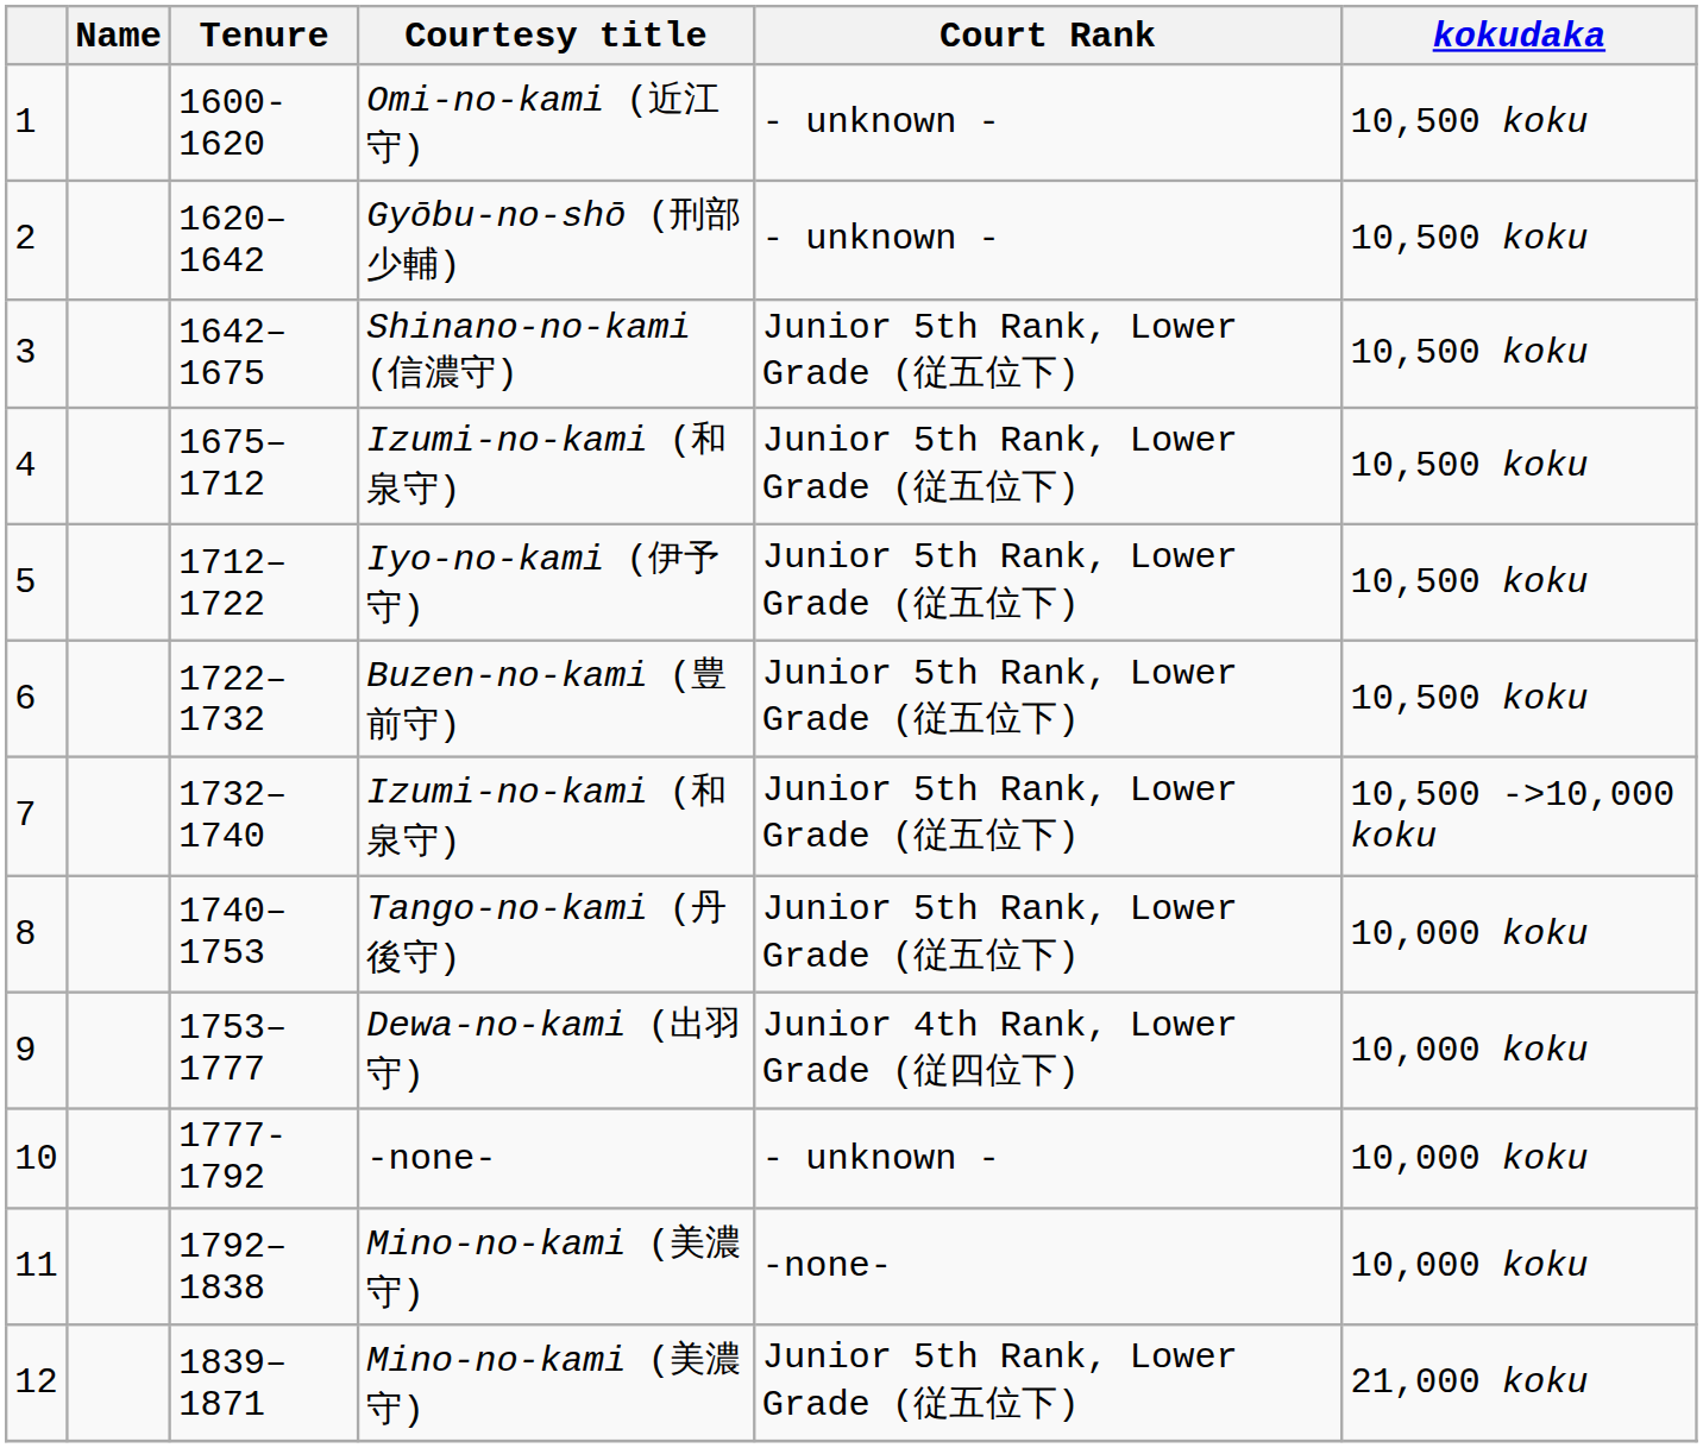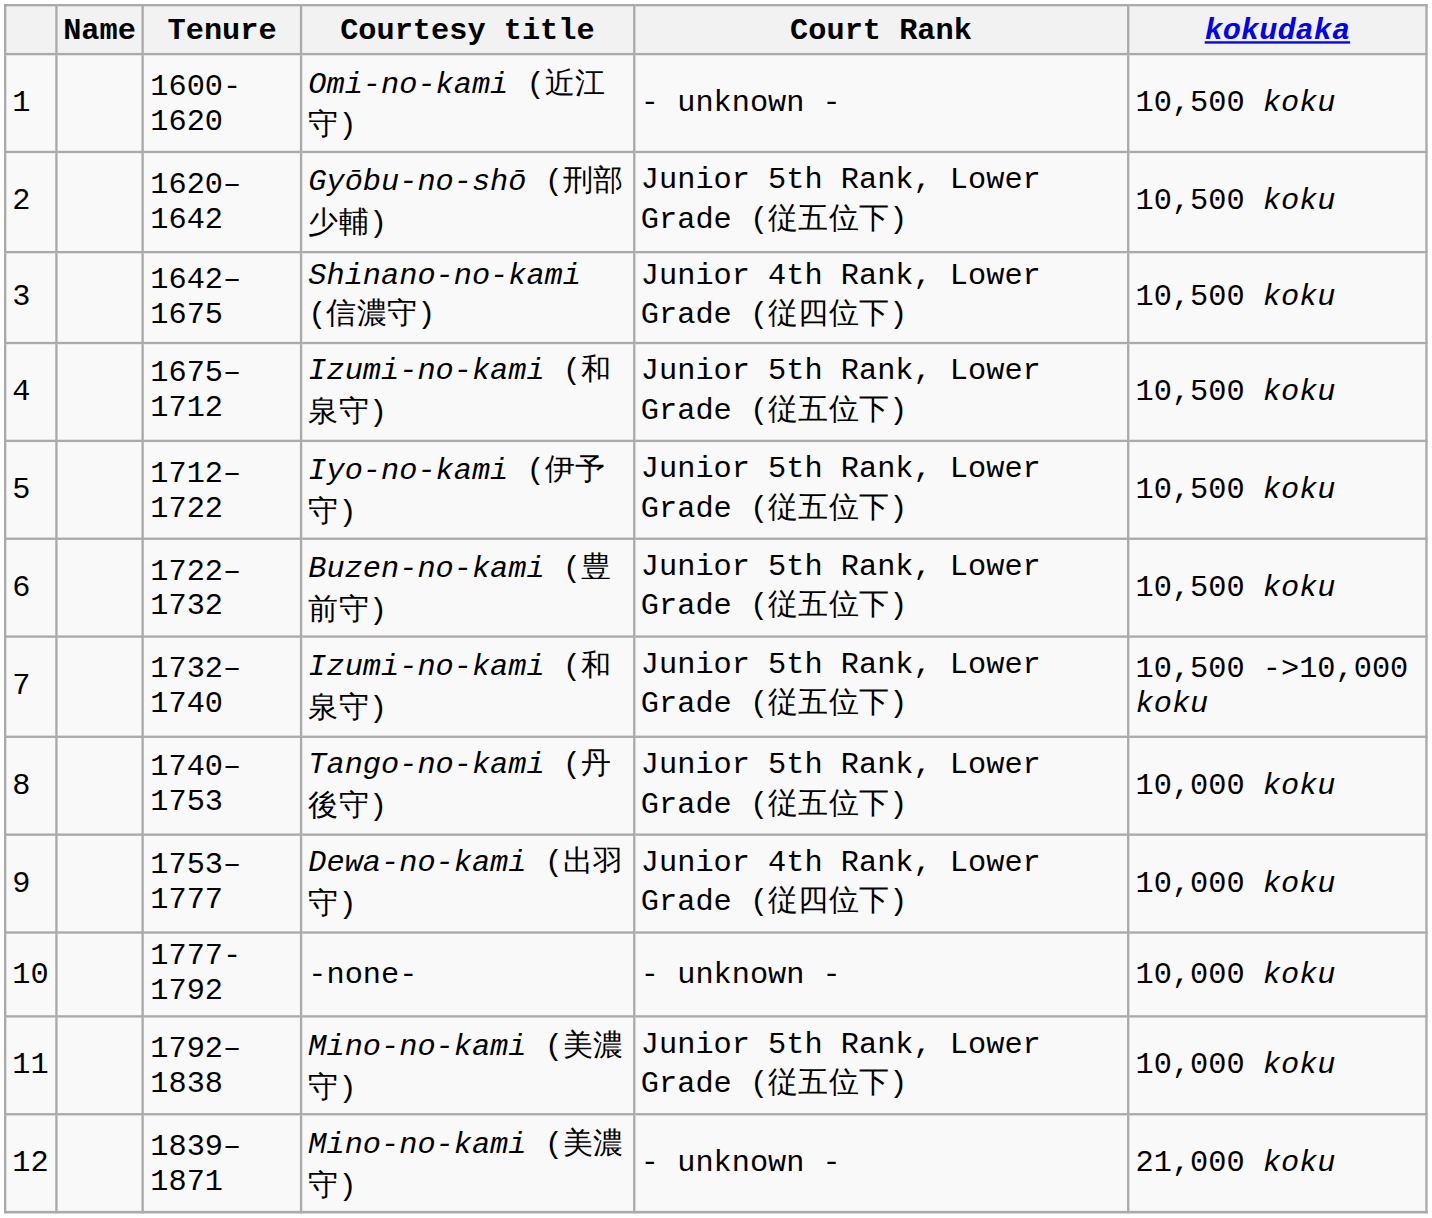2 | Court Rank: - unknown - -> Junior 5th Rank, Lower Grade (従五位下)
3 | Court Rank: Junior 5th Rank, Lower Grade (従五位下) -> Junior 4th Rank, Lower Grade (従四位下)
11 | Court Rank: -none- -> Junior 5th Rank, Lower Grade (従五位下)
12 | Court Rank: Junior 5th Rank, Lower Grade (従五位下) -> - unknown -
